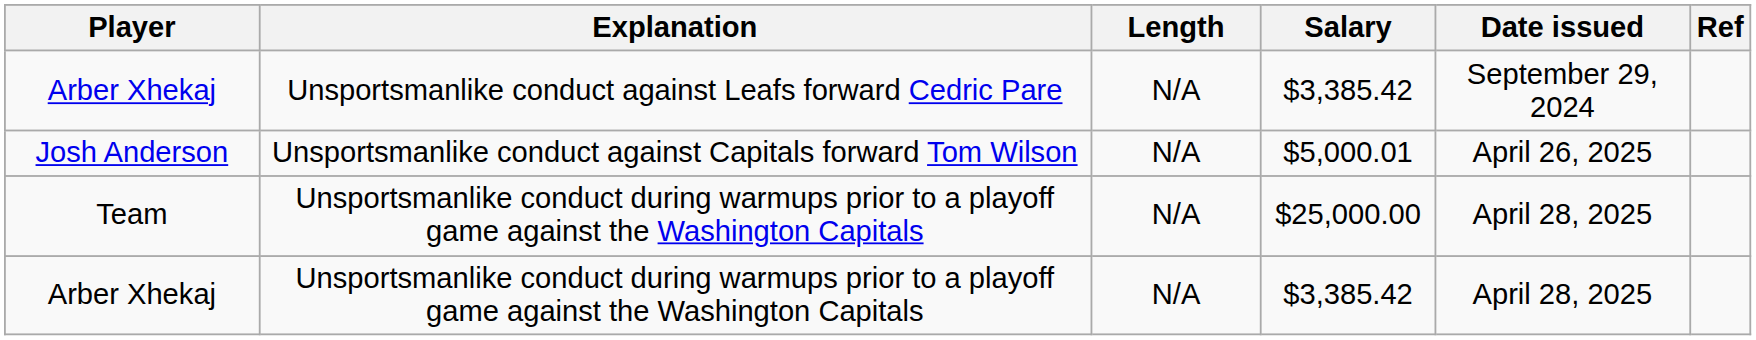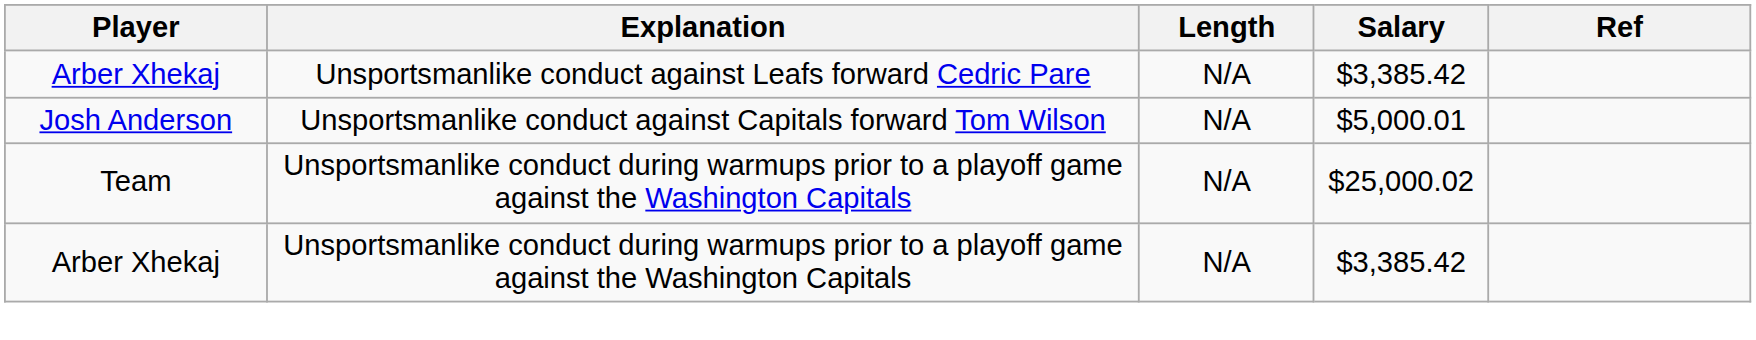- column: Date issued | September 29, 2024 | April 26, 2025 | April 28, 2025 | April 28, 2025
Team | Salary: $25,000.00 -> $25,000.02
